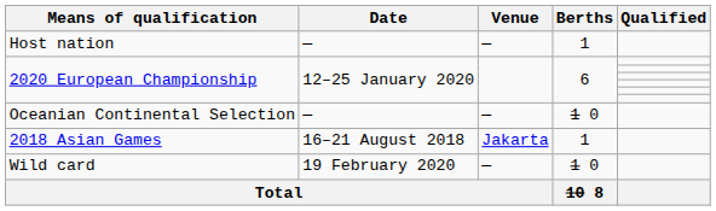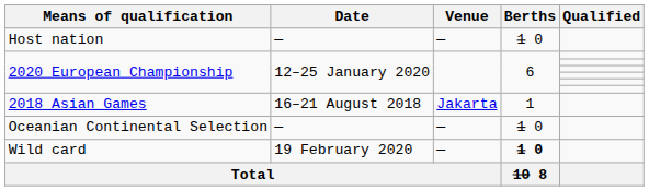Host nation | Berths: 1 -> 1 0
rows swapped: Oceanian Continental Selection <-> 2018 Asian Games
Wild card | Berths: normal -> bold
